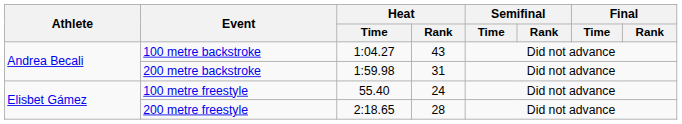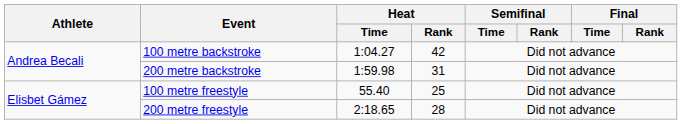100 metre backstroke | Heat / Rank: 43 -> 42
100 metre freestyle | Heat / Rank: 24 -> 25
